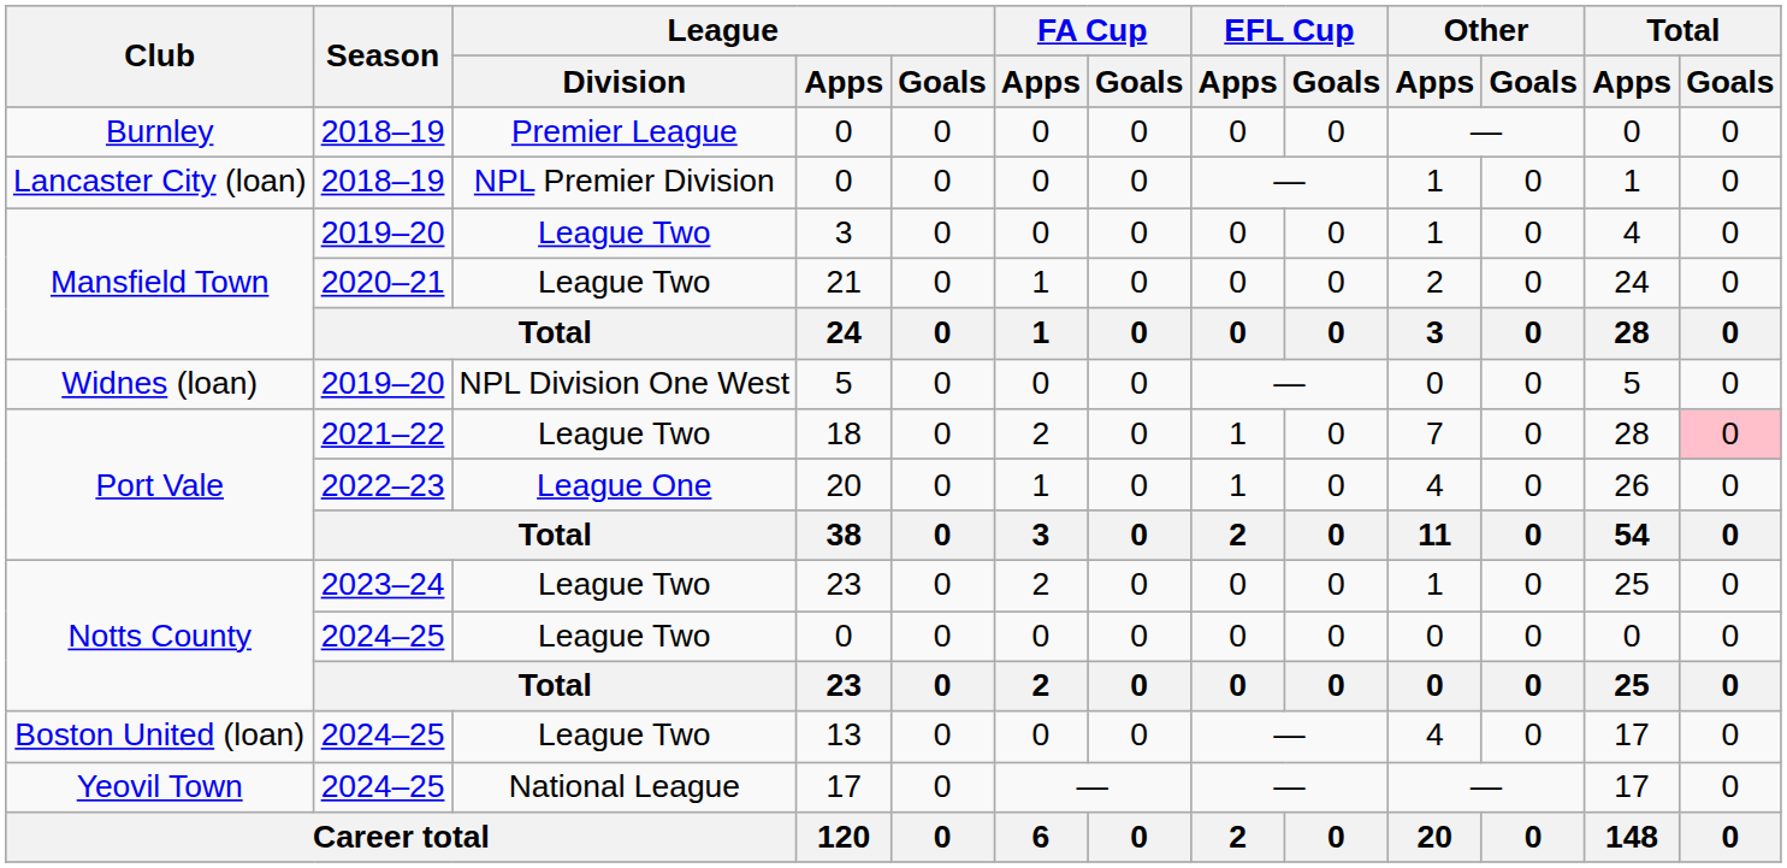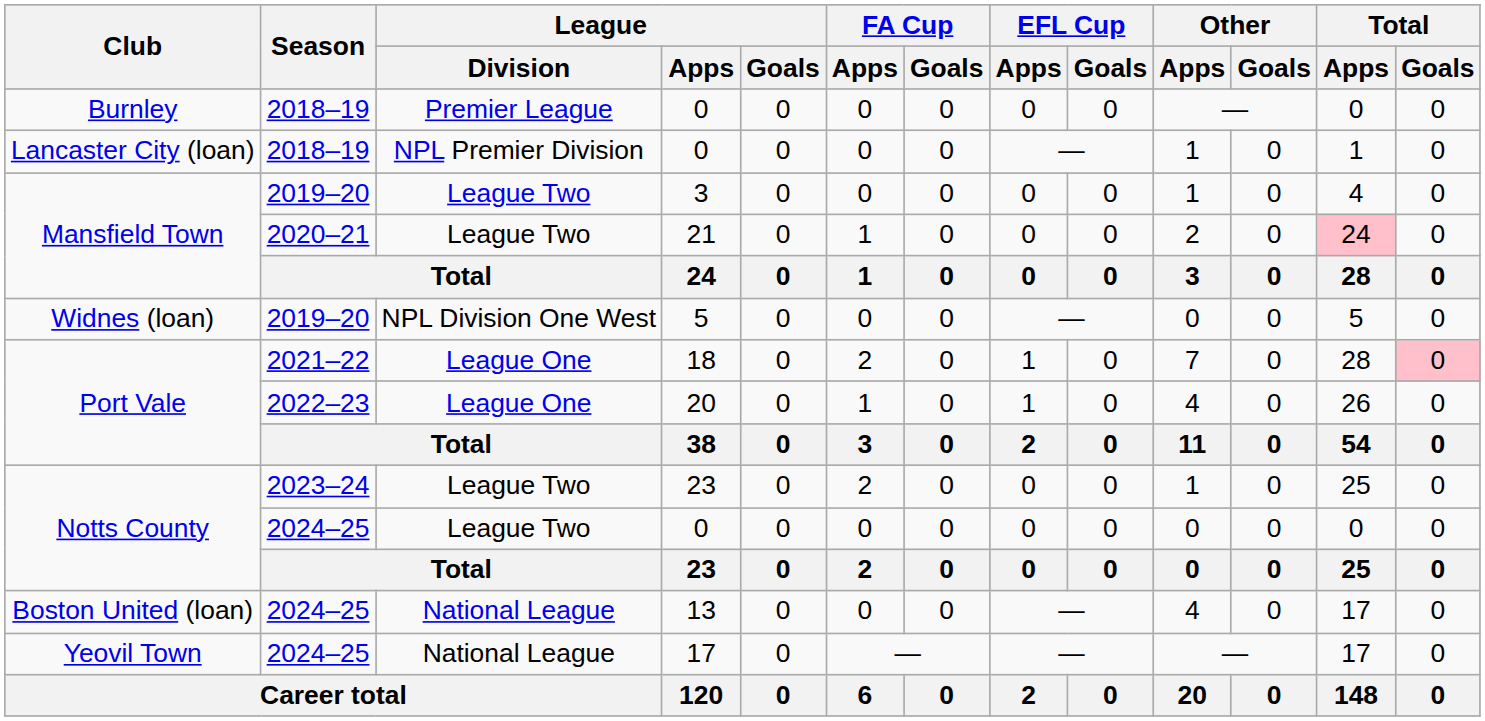21 | Total / Apps: no background -> pink background
18 | League / Division: League Two -> League One
13 | League / Division: League Two -> National League
